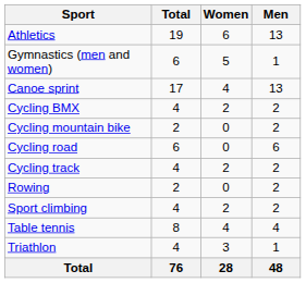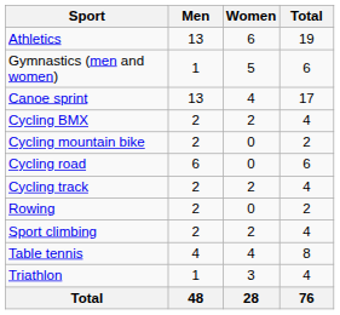columns swapped: Men <-> Total
